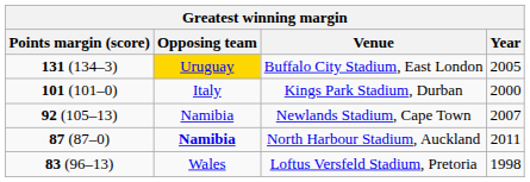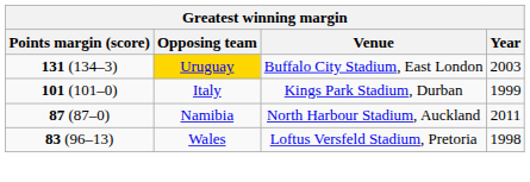Buffalo City Stadium, East London | Year: 2005 -> 2003
Kings Park Stadium, Durban | Year: 2000 -> 1999
- row: 92 (105–13) | Namibia | Newlands Stadium, Cape Town | 2007
North Harbour Stadium, Auckland | Opposing team: bold -> normal
